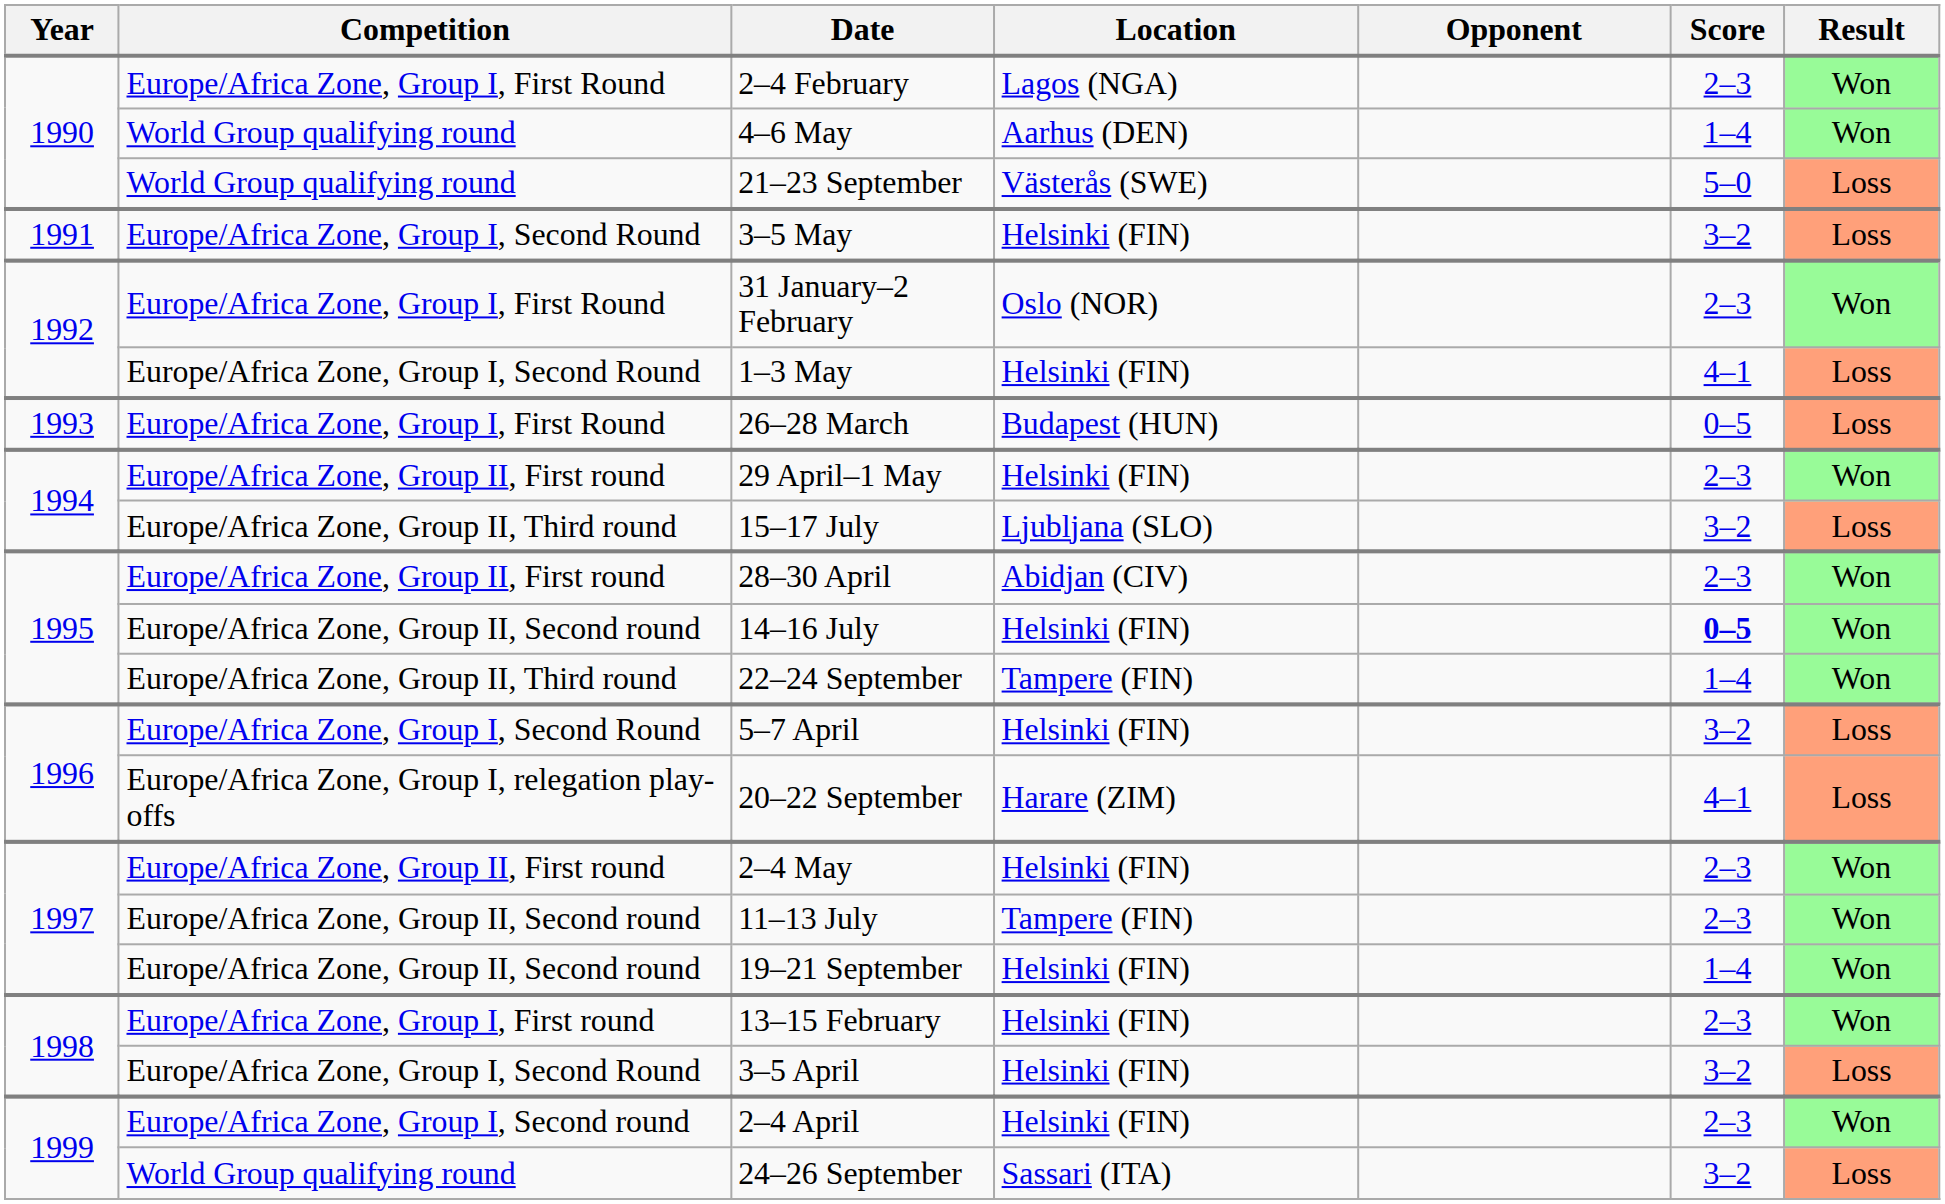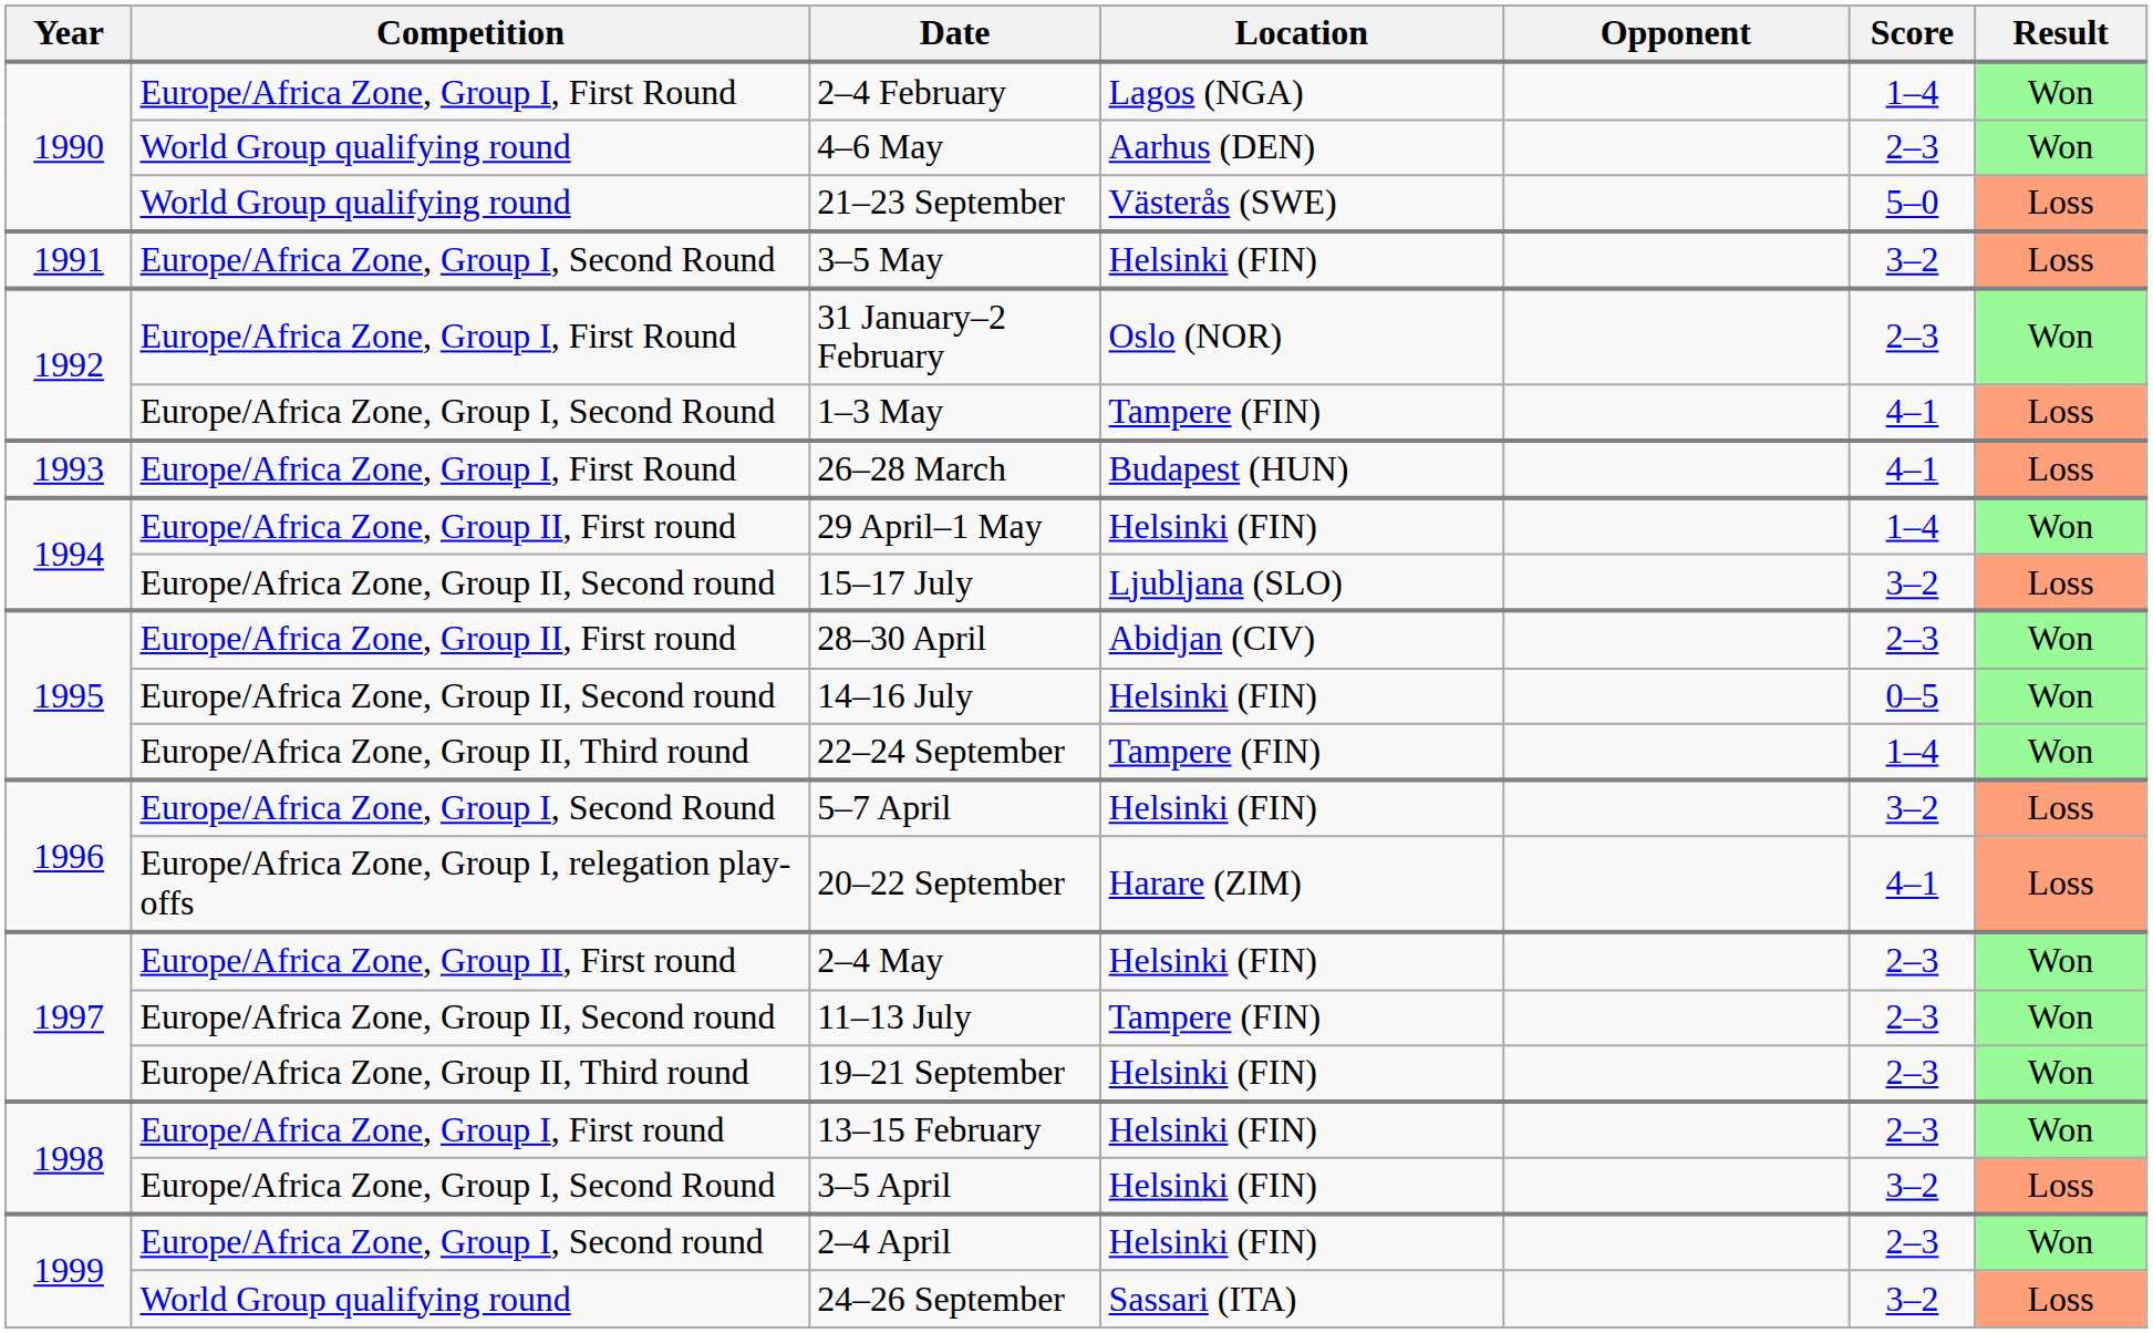2–4 February | Score: 2–3 -> 1–4
4–6 May | Score: 1–4 -> 2–3
1–3 May | Location: Helsinki (FIN) -> Tampere (FIN)
26–28 March | Score: 0–5 -> 4–1
29 April–1 May | Score: 2–3 -> 1–4
15–17 July | Competition: Europe/Africa Zone, Group II, Third round -> Europe/Africa Zone, Group II, Second round
14–16 July | Score: bold -> normal
19–21 September | Competition: Europe/Africa Zone, Group II, Second round -> Europe/Africa Zone, Group II, Third round
19–21 September | Score: 1–4 -> 2–3
